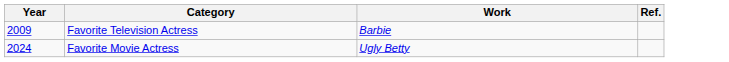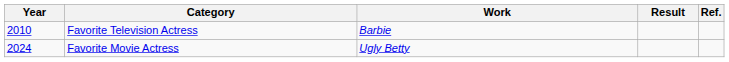+ column: Result
Favorite Television Actress | Year: 2009 -> 2010
